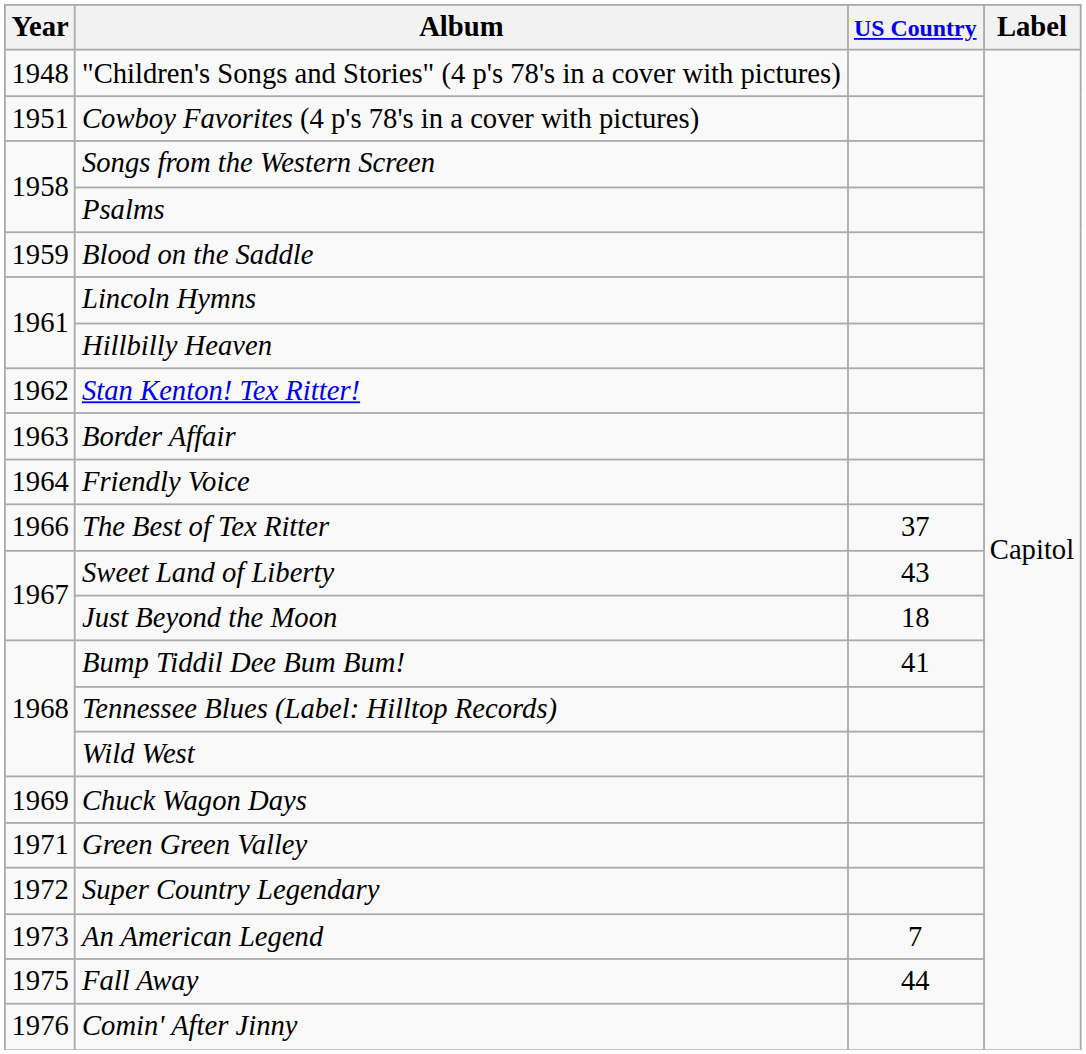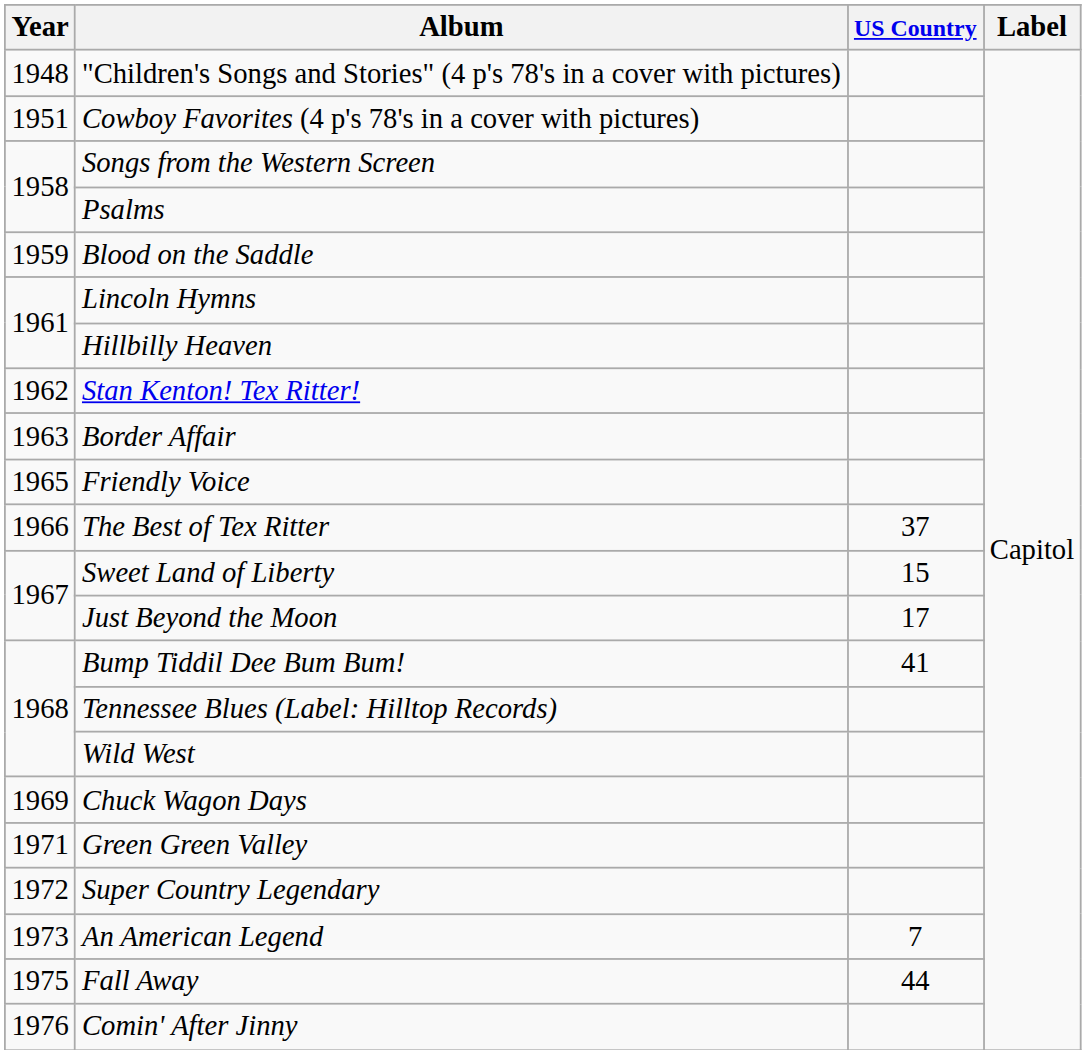Friendly Voice | Year: 1964 -> 1965
Sweet Land of Liberty | US Country: 43 -> 15
Just Beyond the Moon | US Country: 18 -> 17
